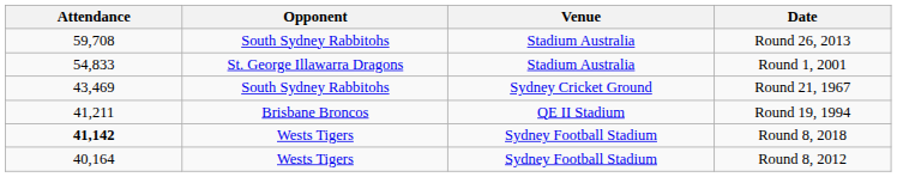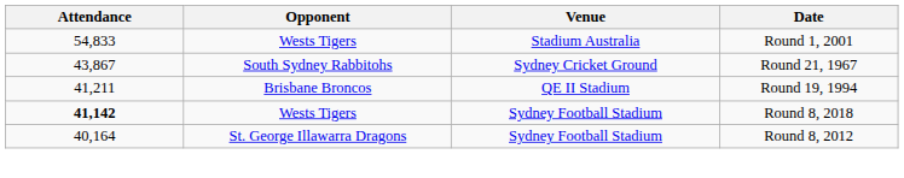- row: 59,708 | South Sydney Rabbitohs | Stadium Australia | Round 26, 2013
Round 1, 2001 | Opponent: St. George Illawarra Dragons -> Wests Tigers
Round 21, 1967 | Attendance: 43,469 -> 43,867
Round 8, 2012 | Opponent: Wests Tigers -> St. George Illawarra Dragons
